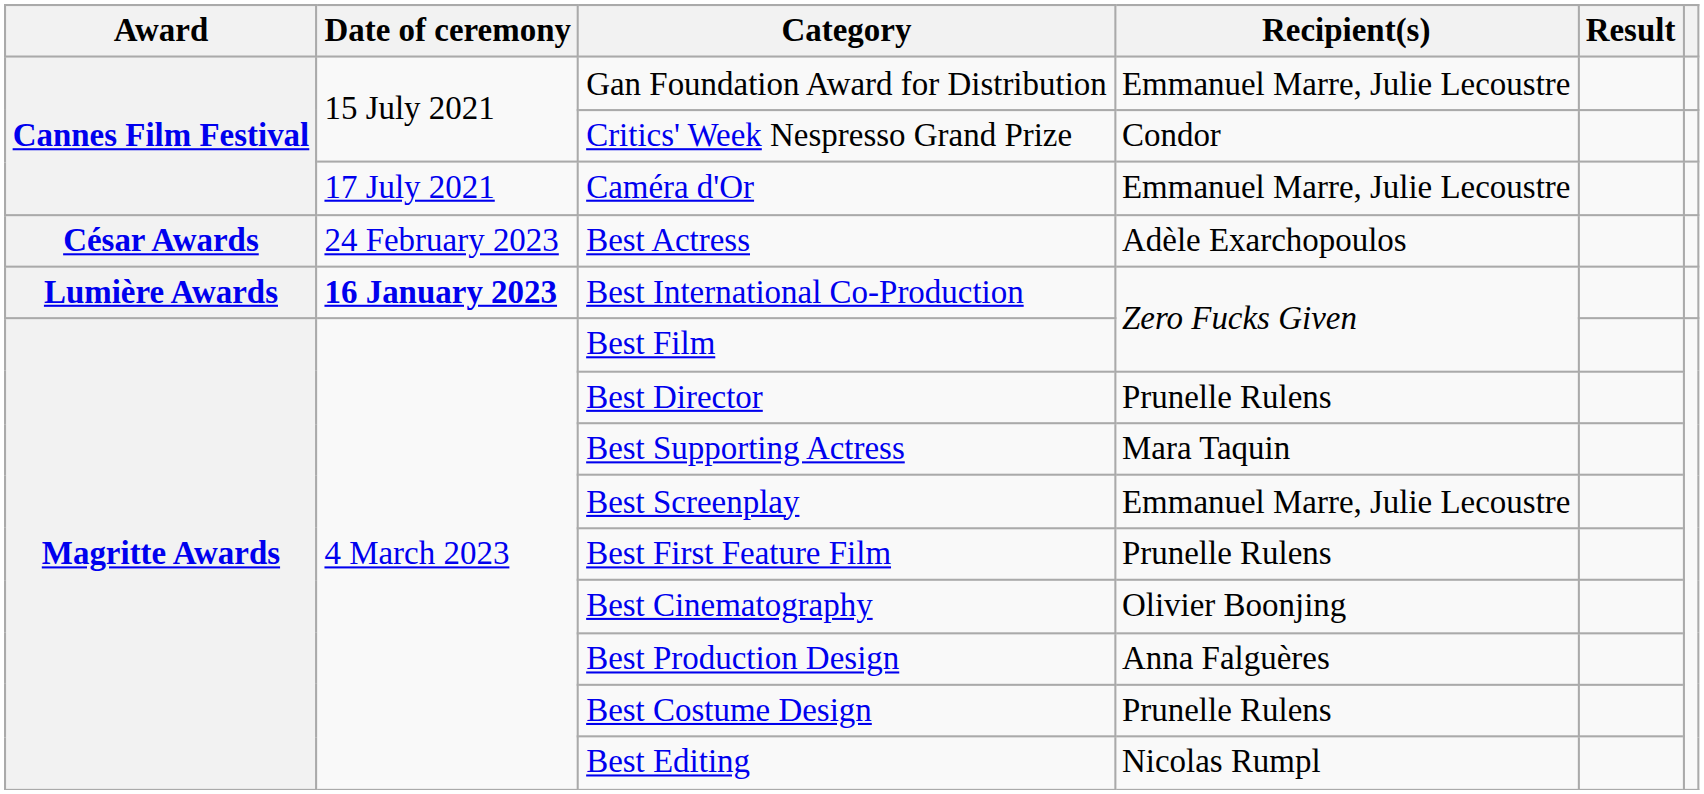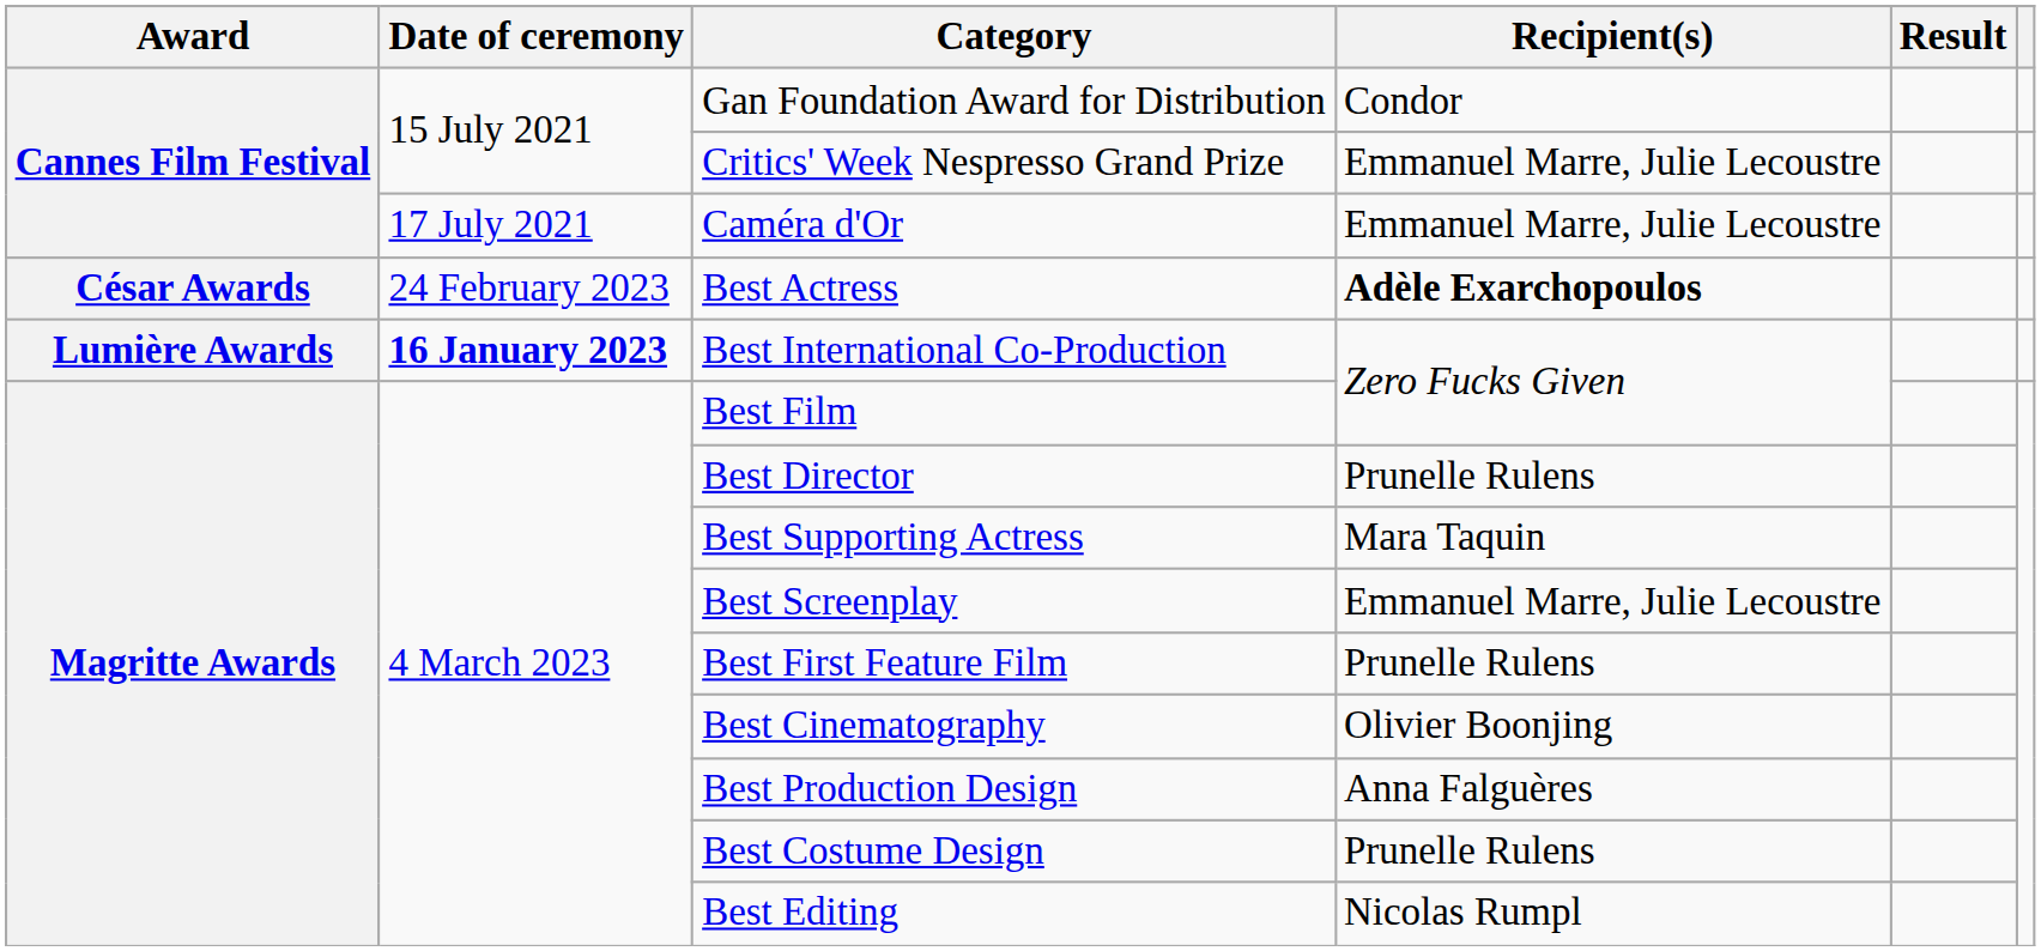Gan Foundation Award for Distribution | Recipient(s): Emmanuel Marre, Julie Lecoustre -> Condor
Critics' Week Nespresso Grand Prize | Recipient(s): Condor -> Emmanuel Marre, Julie Lecoustre
Best Actress | Recipient(s): normal -> bold
